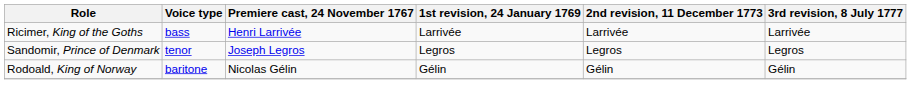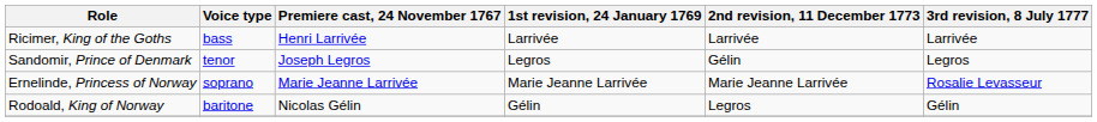Sandomir, Prince of Denmark | 2nd revision, 11 December 1773: Legros -> Gélin
+ row: Ernelinde, Princess of Norway | soprano | Marie Jeanne Larrivée | Marie Jeanne Larrivée | Marie Jeanne Larrivée | Rosalie Levasseur
Rodoald, King of Norway | 2nd revision, 11 December 1773: Gélin -> Legros
